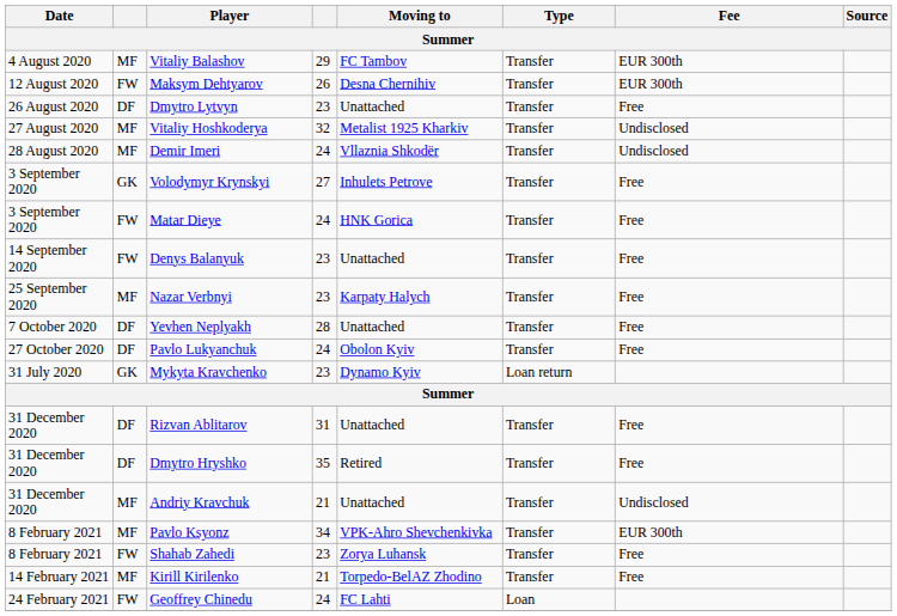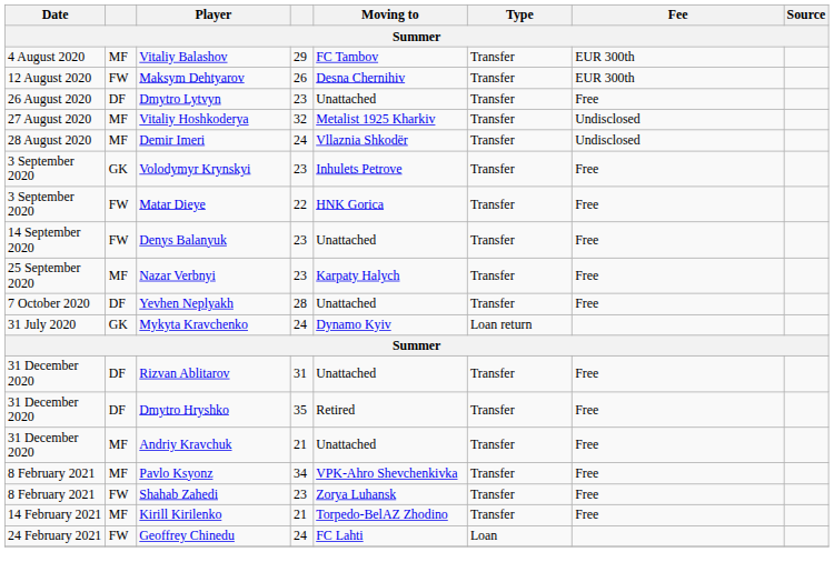Volodymyr Krynskyi | column 4: 27 -> 23
Matar Dieye | column 4: 24 -> 22
- row: 27 October 2020 | DF | Pavlo Lukyanchuk | 24 | Obolon Kyiv | Transfer | Free
Mykyta Kravchenko | column 4: 23 -> 24
Andriy Kravchuk | Fee: Undisclosed -> Free
Pavlo Ksyonz | Fee: EUR 300th -> Free
